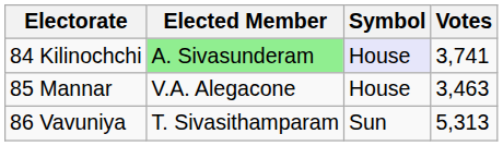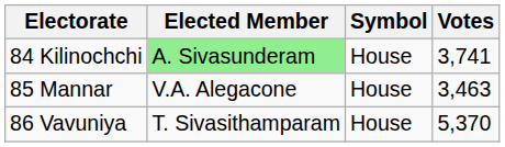84 Kilinochchi | Symbol: lavender background -> no background
86 Vavuniya | Symbol: Sun -> House
86 Vavuniya | Votes: 5,313 -> 5,370
